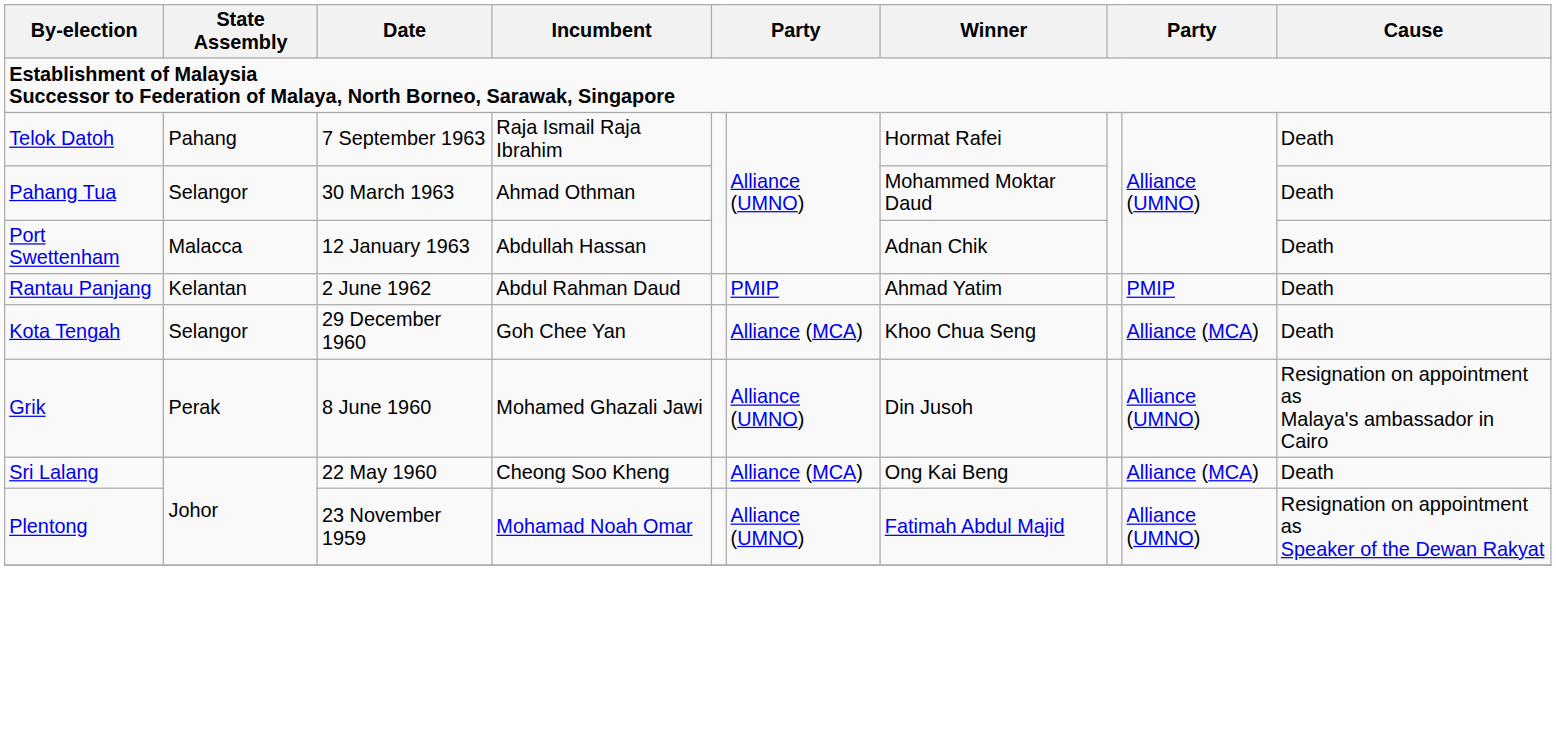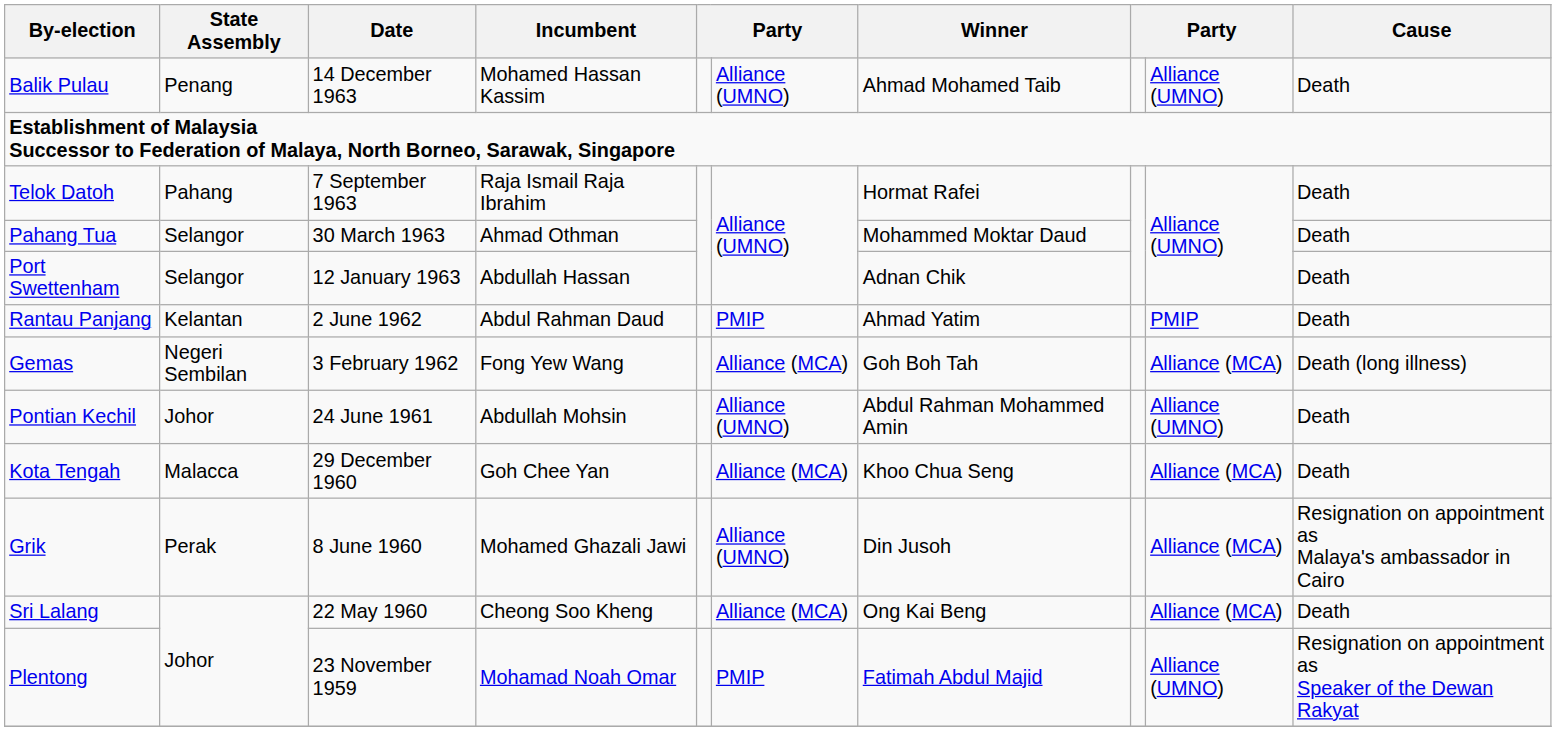+ row: Balik Pulau | Penang | 14 December 1963 | Mohamed Hassan Kassim | Alliance (UMNO) | Ahmad Mohamed Taib | Alliance (UMNO) | Death
Port Swettenham | State Assembly: Malacca -> Selangor
+ row: Gemas | Negeri Sembilan | 3 February 1962 | Fong Yew Wang | Alliance (MCA) | Goh Boh Tah | Alliance (MCA) | Death (long illness)
+ row: Pontian Kechil | Johor | 24 June 1961 | Abdullah Mohsin | Alliance (UMNO) | Abdul Rahman Mohammed Amin | Alliance (UMNO) | Death
Kota Tengah | State Assembly: Selangor -> Malacca
Grik | column 9: Alliance (UMNO) -> Alliance (MCA)
Plentong | column 6: Alliance (UMNO) -> PMIP
